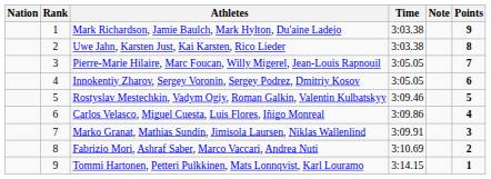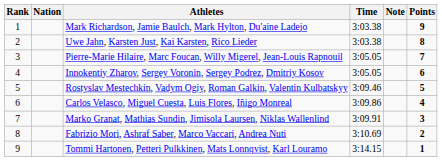columns swapped: Rank <-> Nation
